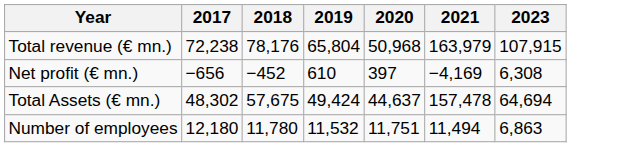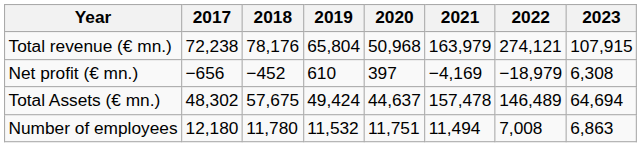+ column: 2022 | 274,121 | −18,979 | 146,489 | 7,008
